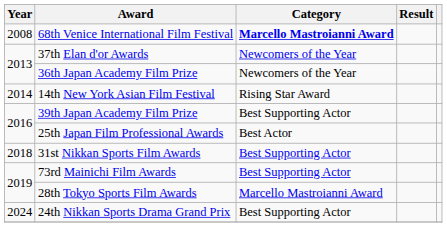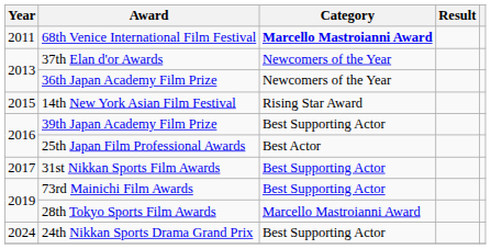68th Venice International Film Festival | Year: 2008 -> 2011
14th New York Asian Film Festival | Year: 2014 -> 2015
31st Nikkan Sports Film Awards | Year: 2018 -> 2017
